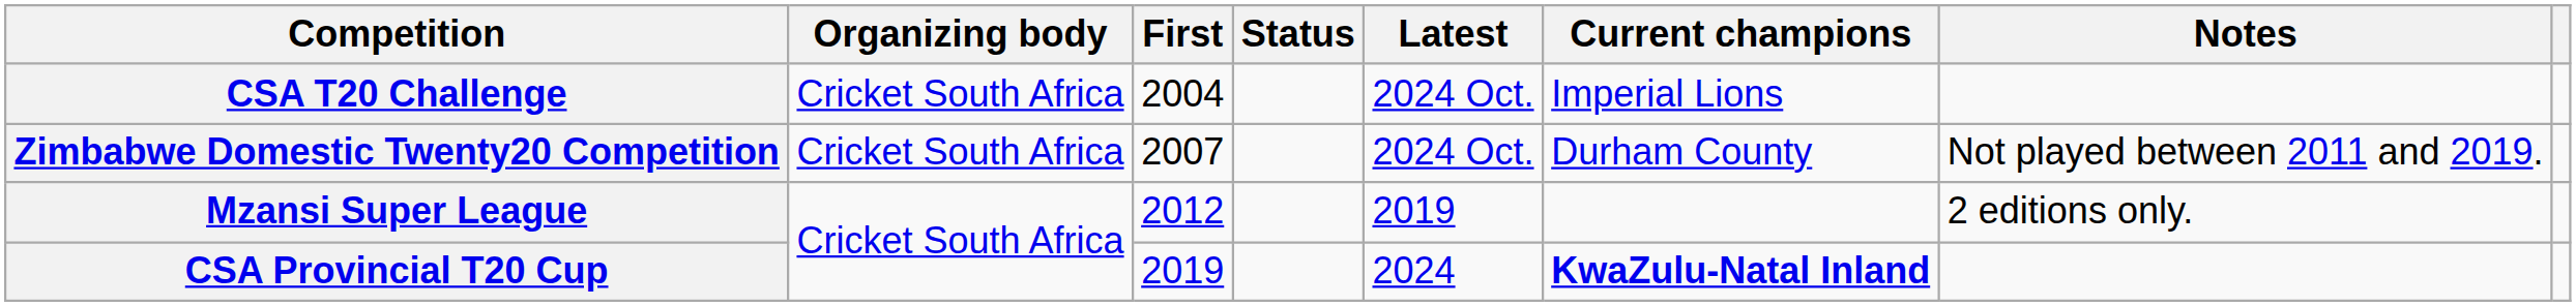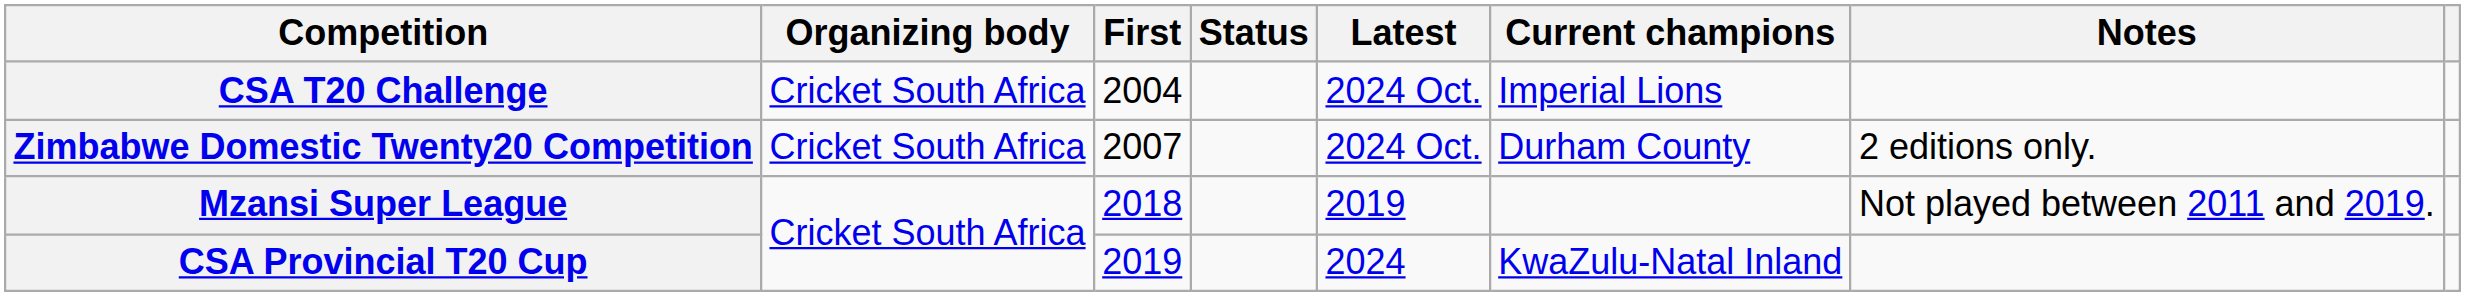Zimbabwe Domestic Twenty20 Competition | Notes: Not played between 2011 and 2019. -> 2 editions only.
Mzansi Super League | First: 2012 -> 2018
Mzansi Super League | Notes: 2 editions only. -> Not played between 2011 and 2019.
CSA Provincial T20 Cup | Current champions: bold -> normal
